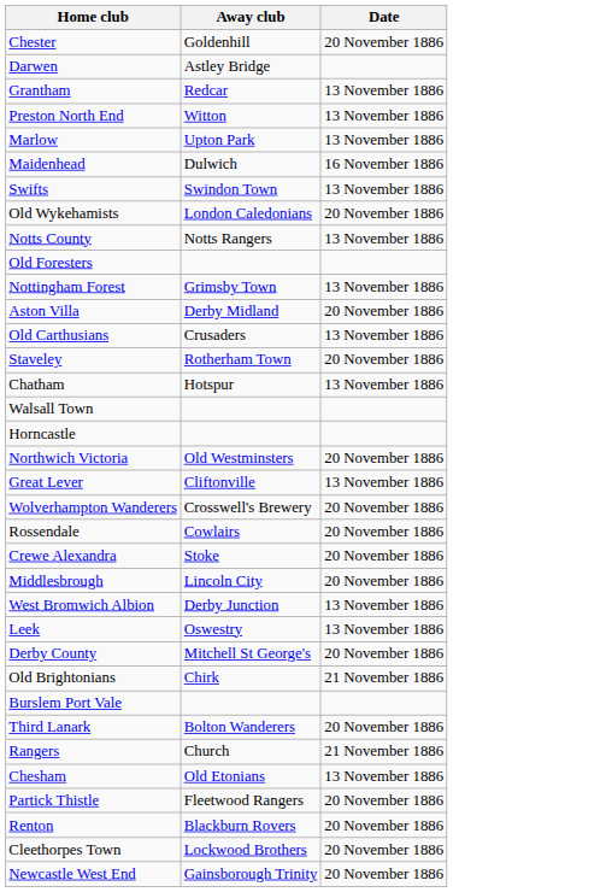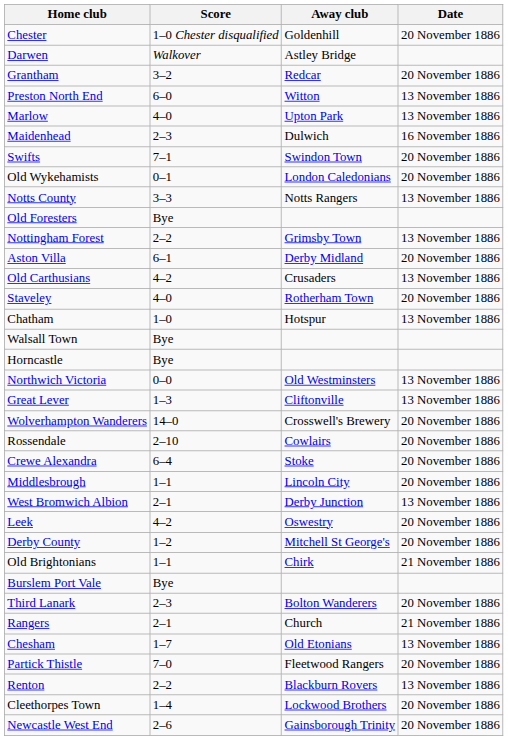+ column: Score | 1–0 Chester disqualified | Walkover | 3–2 | 6–0 | 4–0 | 2–3 | 7–1 | 0–1 | 3–3 | Bye | 2–2 | 6–1 | 4–2 | 4–0 | 1–0 | Bye | Bye | 0–0 | 1–3 | 14–0 | 2–10 | 6–4 | 1–1 | 2–1 | 4–2 | 1–2 | 1–1 | Bye | 2–3 | 2–1 | 1–7 | 7–0 | 2–2 | 1–4 | 2–6
Grantham | Date: 13 November 1886 -> 20 November 1886
Swifts | Date: 13 November 1886 -> 20 November 1886
Northwich Victoria | Date: 20 November 1886 -> 13 November 1886
Leek | Date: 13 November 1886 -> 20 November 1886
Renton | Date: 20 November 1886 -> 13 November 1886
